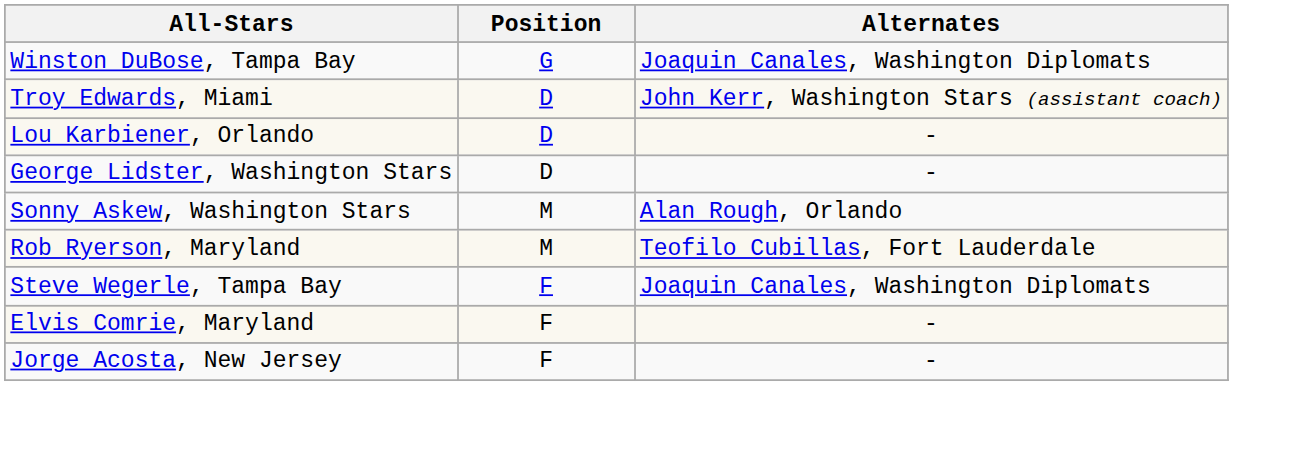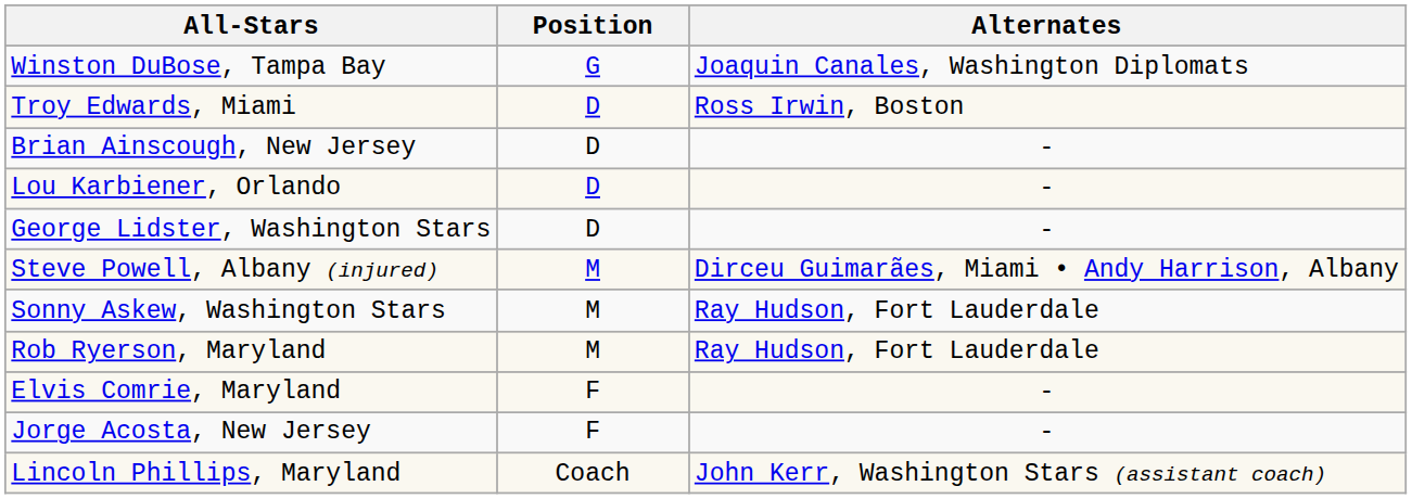Troy Edwards, Miami | Alternates: John Kerr, Washington Stars (assistant coach) -> Ross Irwin, Boston
+ row: Brian Ainscough, New Jersey | D | -
+ row: Steve Powell, Albany (injured) | M | Dirceu Guimarães, Miami • Andy Harrison, Albany
Sonny Askew, Washington Stars | Alternates: Alan Rough, Orlando -> Ray Hudson, Fort Lauderdale
Rob Ryerson, Maryland | Alternates: Teofilo Cubillas, Fort Lauderdale -> Ray Hudson, Fort Lauderdale
- row: Steve Wegerle, Tampa Bay | F | Joaquin Canales, Washington Diplomats
+ row: Lincoln Phillips, Maryland | Coach | John Kerr, Washington Stars (assistant coach)
